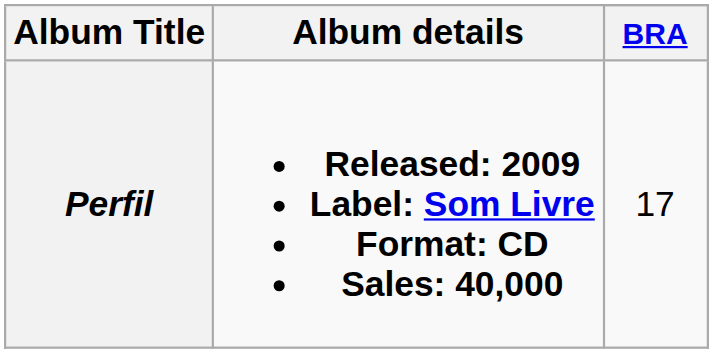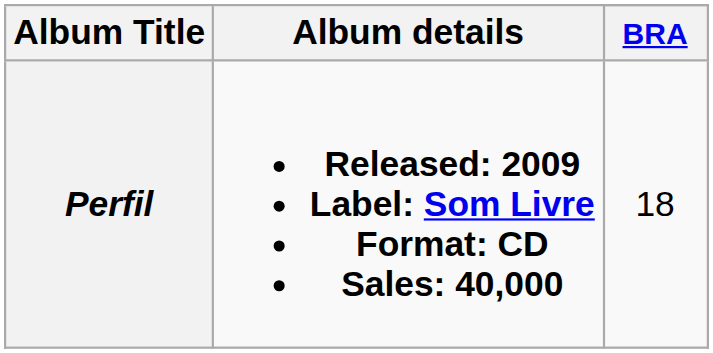Perfil | BRA: 17 -> 18
